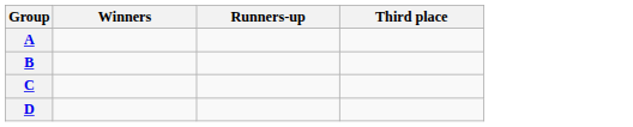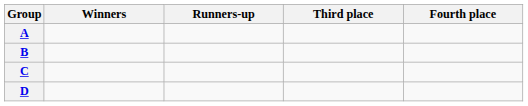+ column: Fourth place
